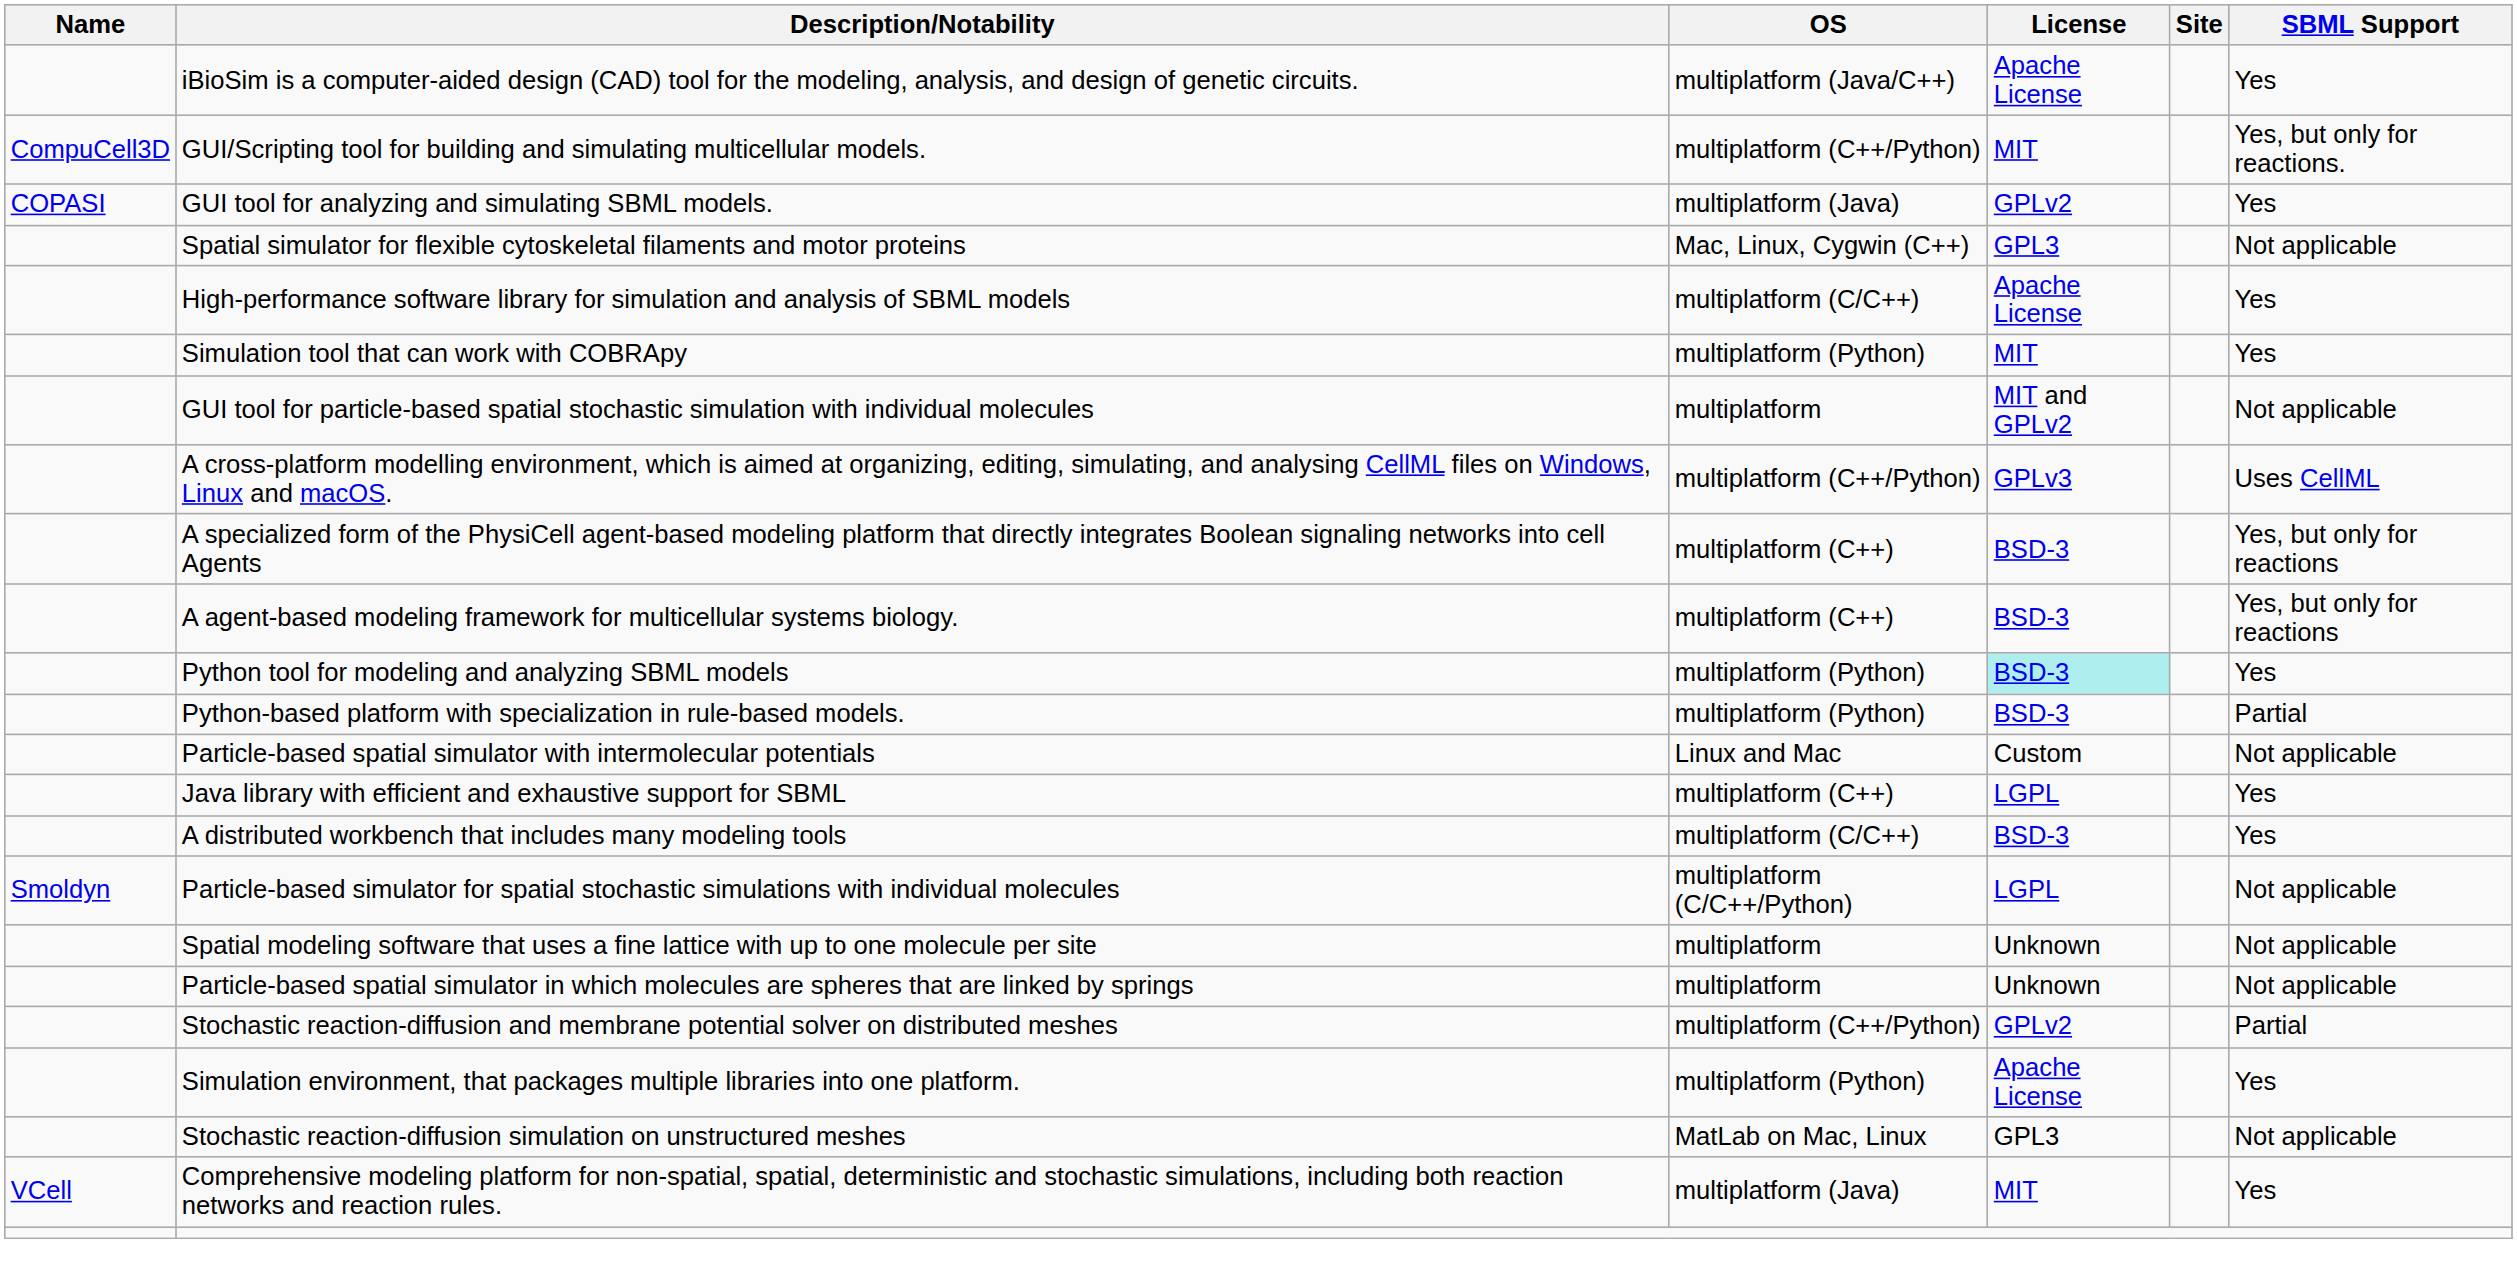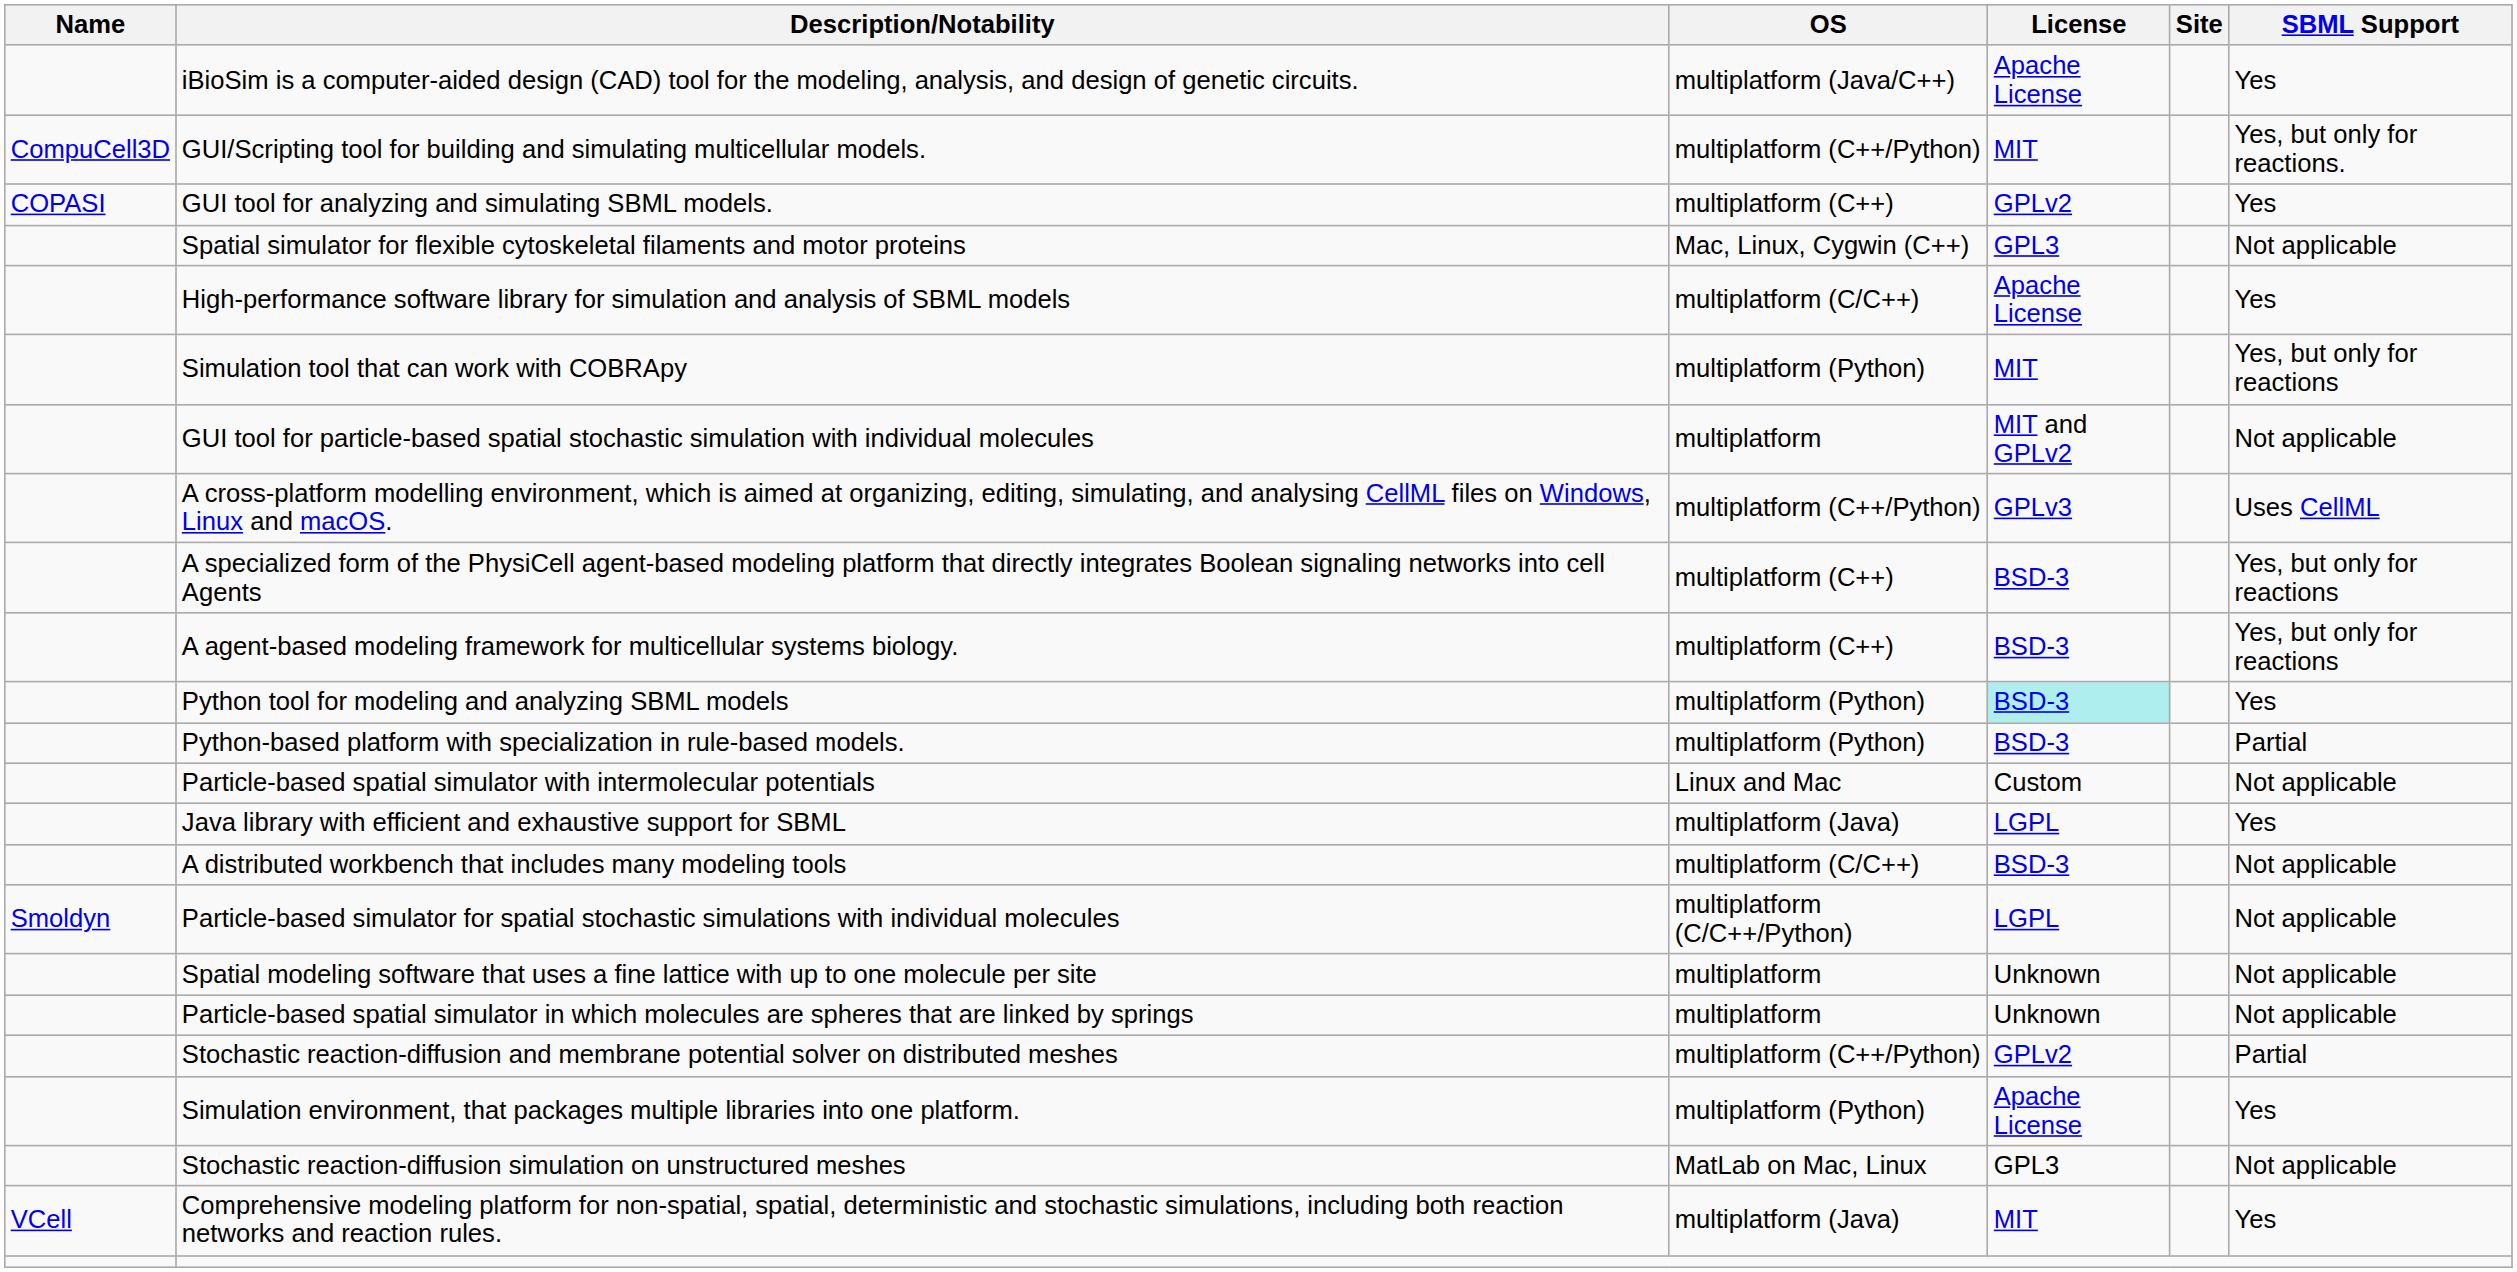GUI tool for analyzing and simulating SBML models. | OS: multiplatform (Java) -> multiplatform (C++)
Simulation tool that can work with COBRApy | SBML Support: Yes -> Yes, but only for reactions
Java library with efficient and exhaustive support for SBML | OS: multiplatform (C++) -> multiplatform (Java)
A distributed workbench that includes many modeling tools | SBML Support: Yes -> Not applicable
